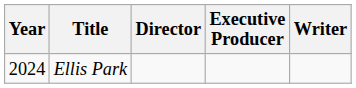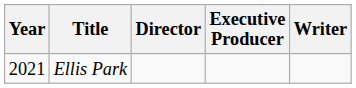Ellis Park | Year: 2024 -> 2021
